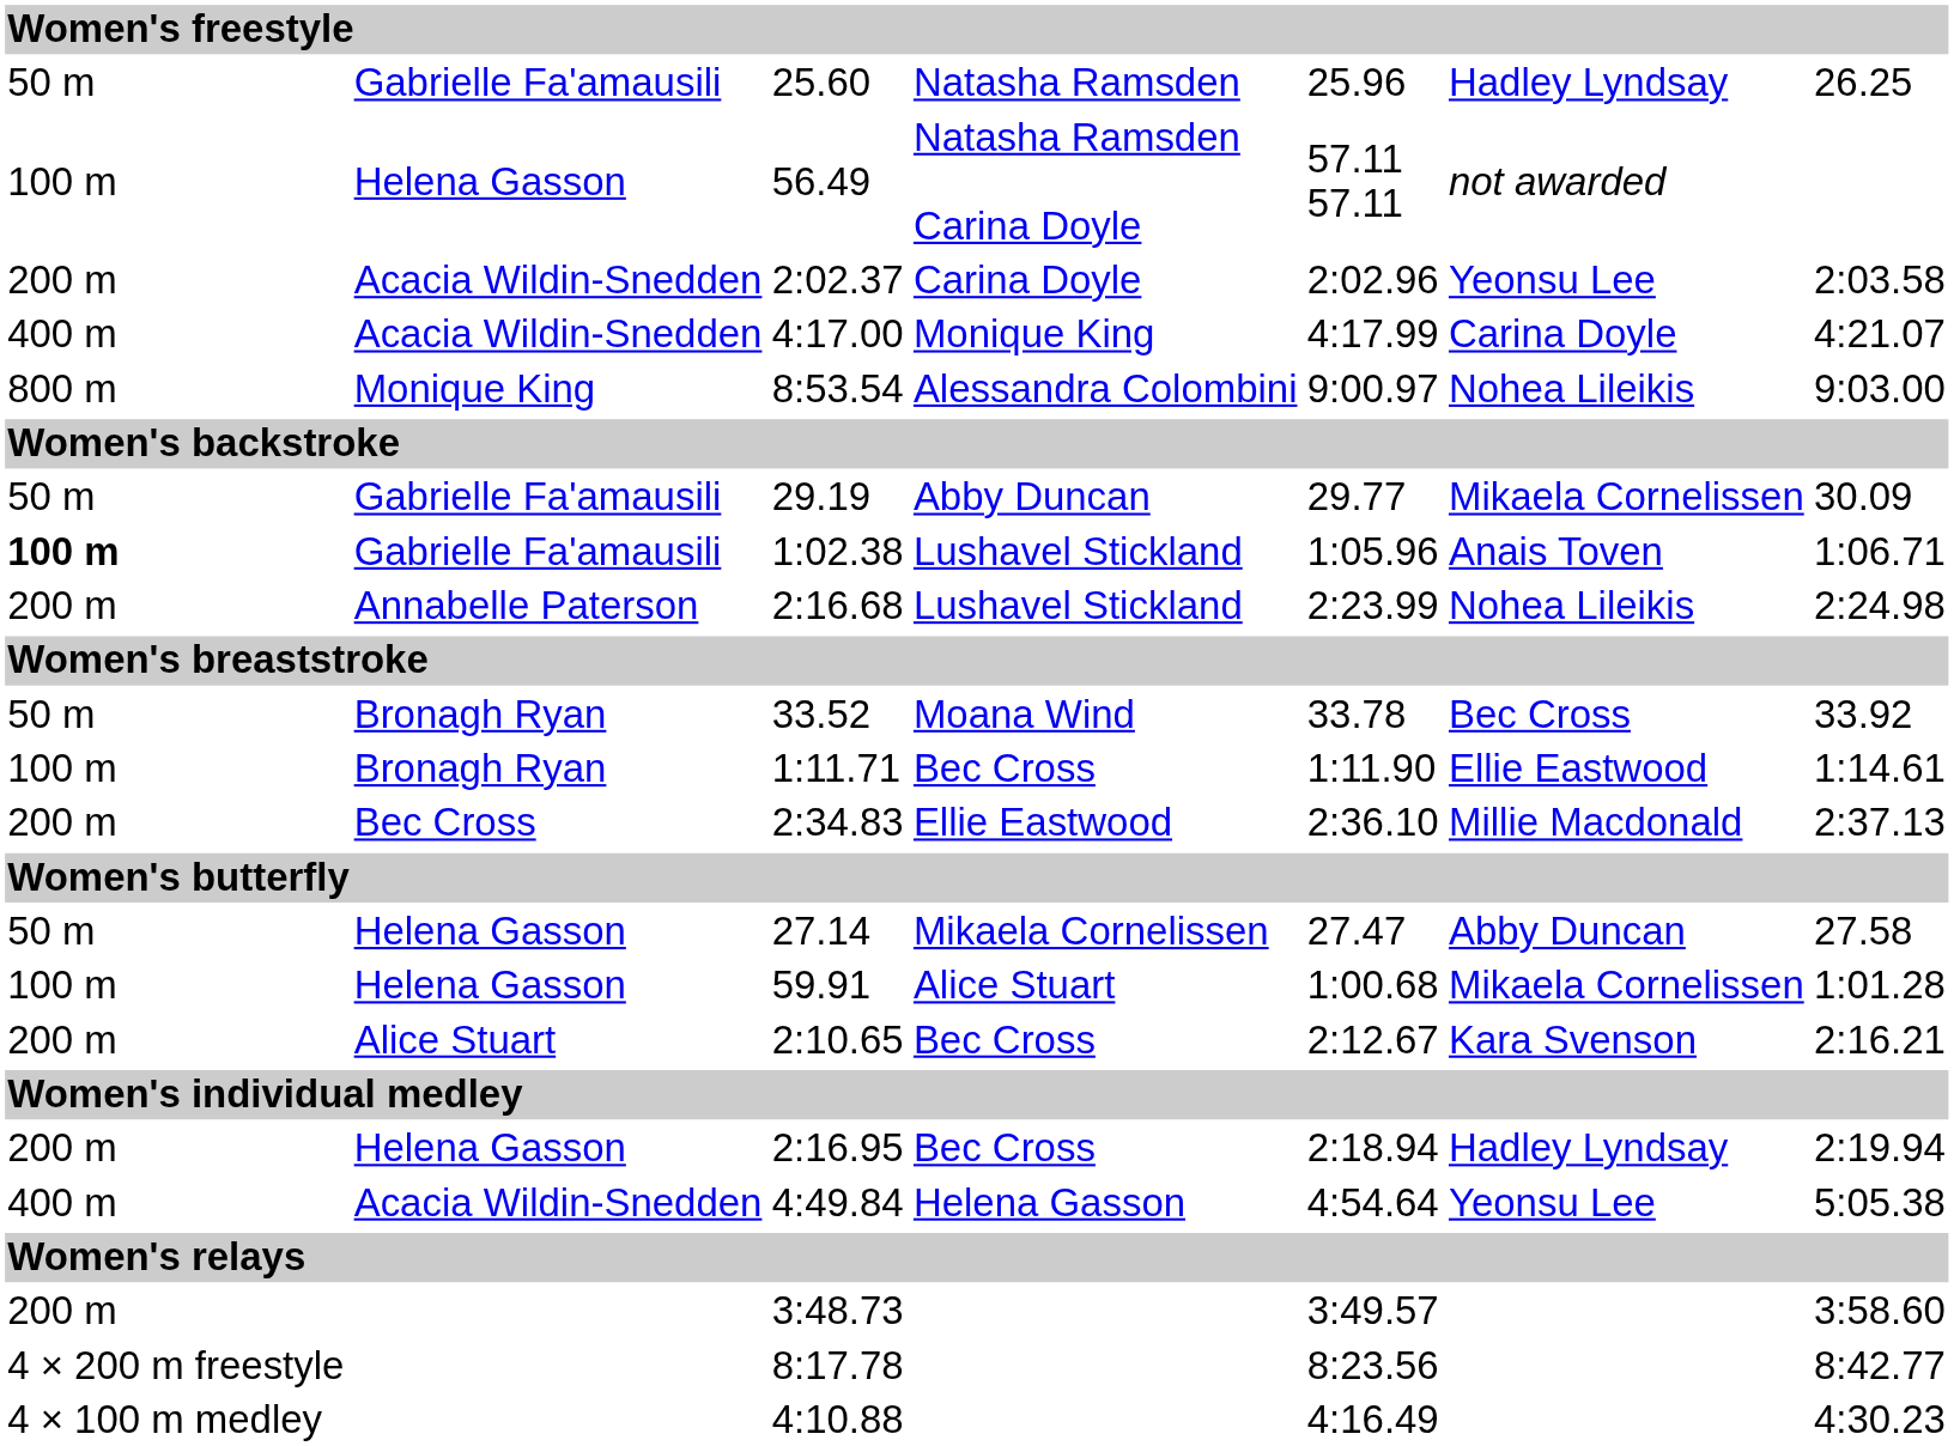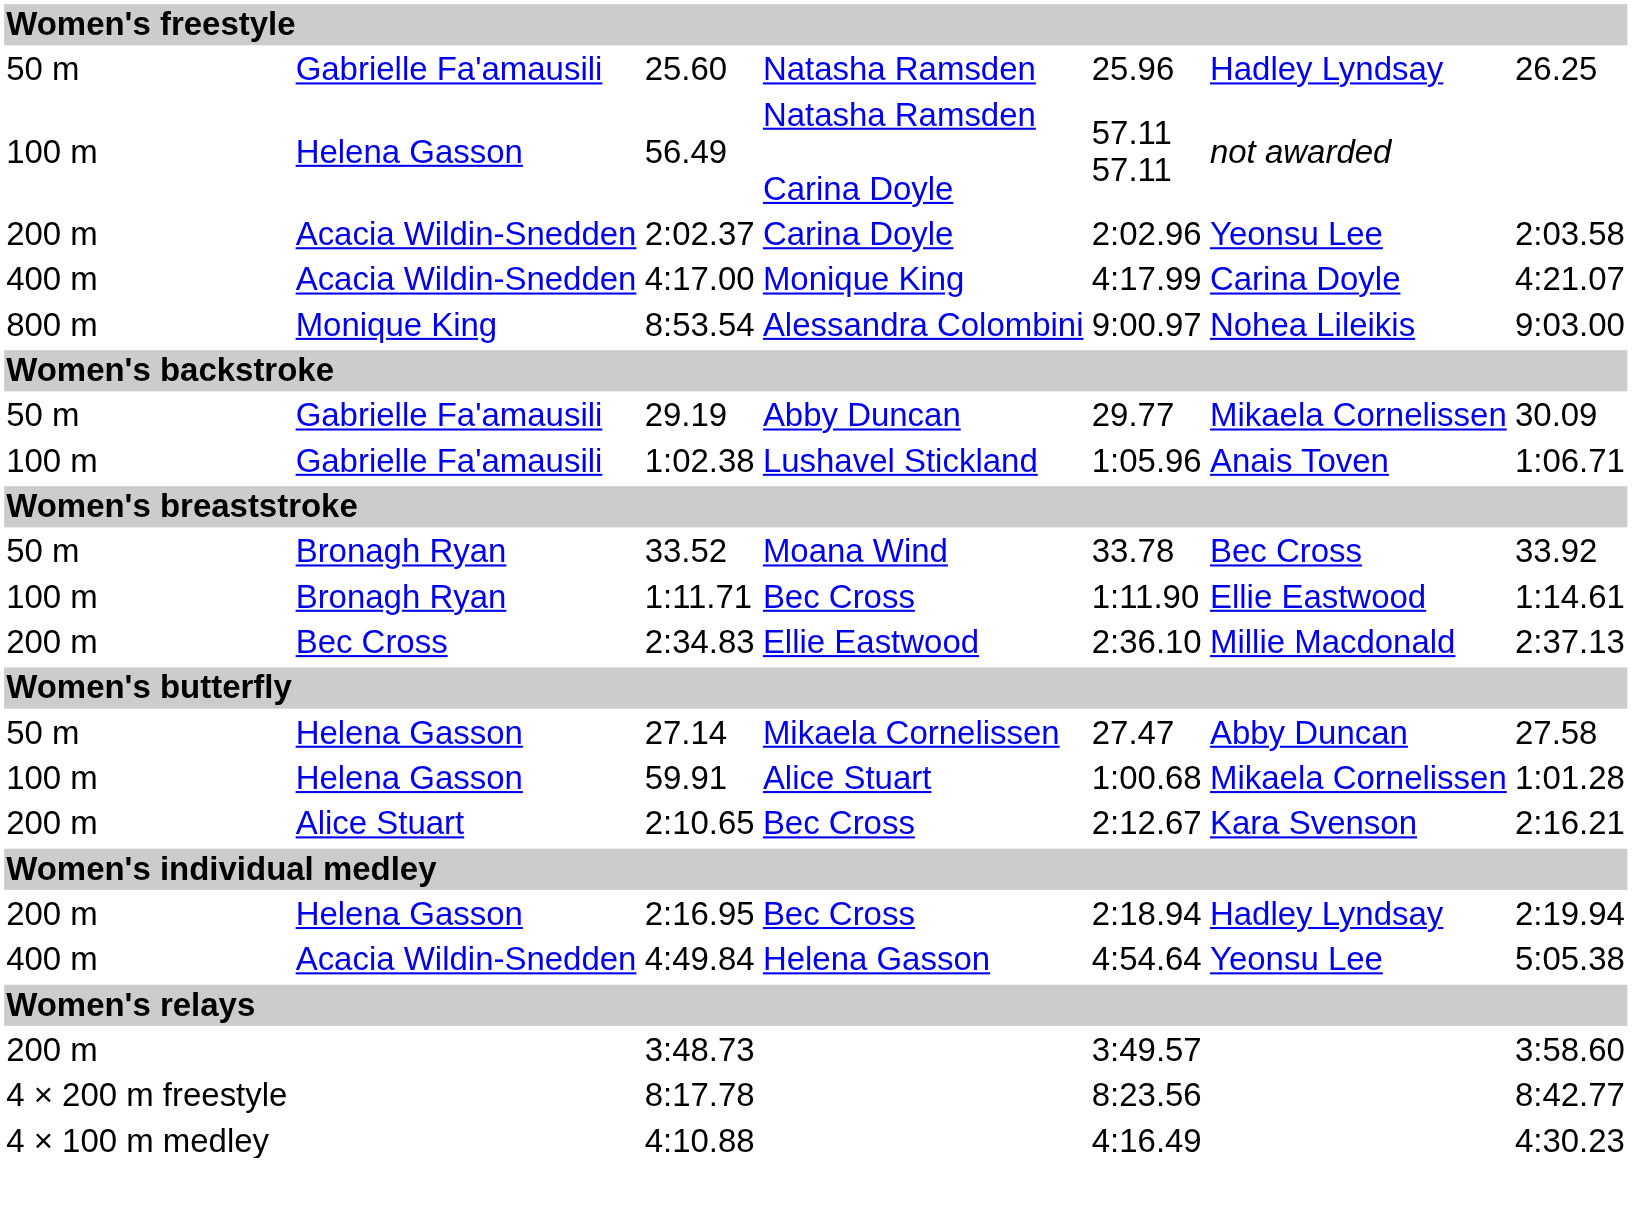1:02.38 | column 1: bold -> normal
- row: 200 m | Annabelle Paterson | 2:16.68 | Lushavel Stickland | 2:23.99 | Nohea Lileikis | 2:24.98
